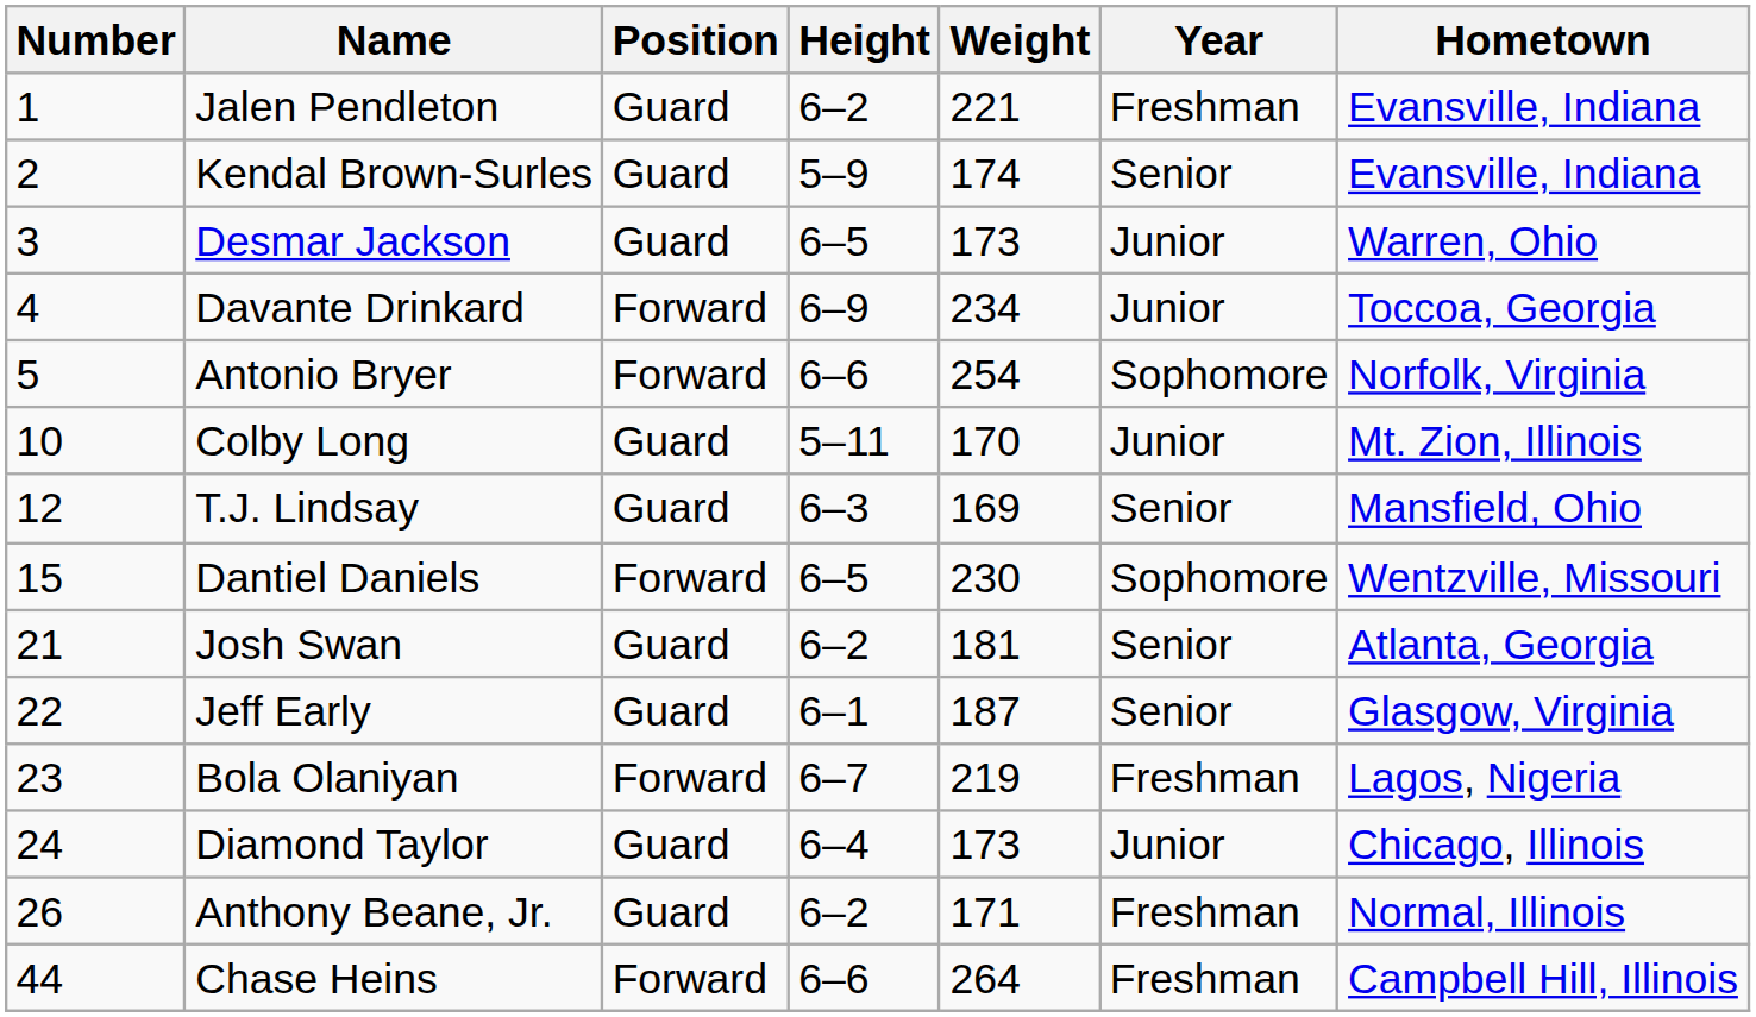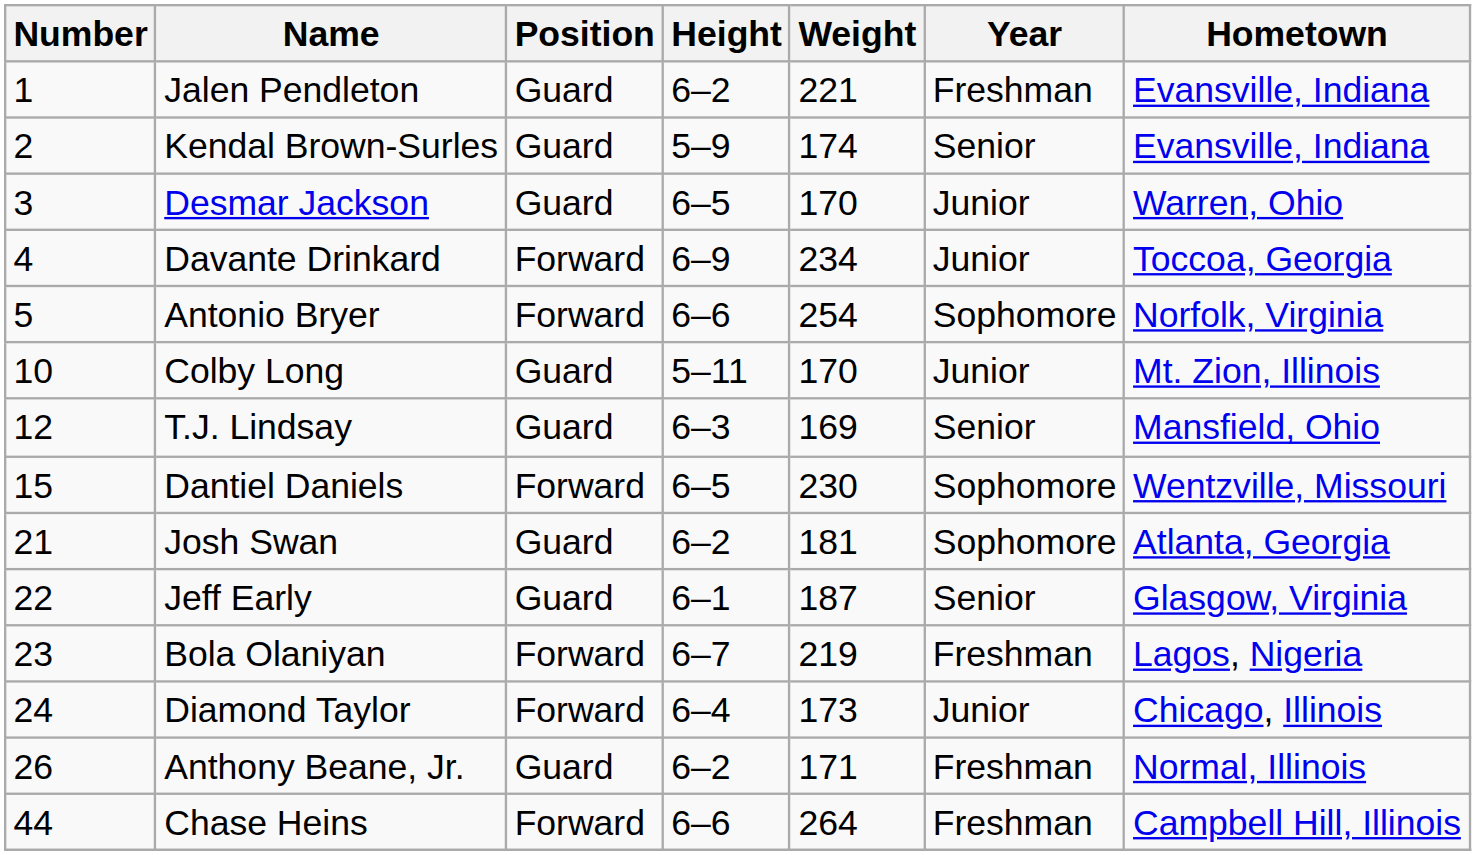Desmar Jackson | Weight: 173 -> 170
Josh Swan | Year: Senior -> Sophomore
Diamond Taylor | Position: Guard -> Forward
